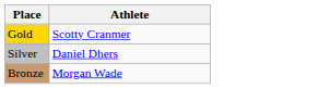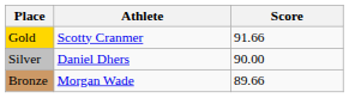+ column: Score | 91.66 | 90.00 | 89.66
